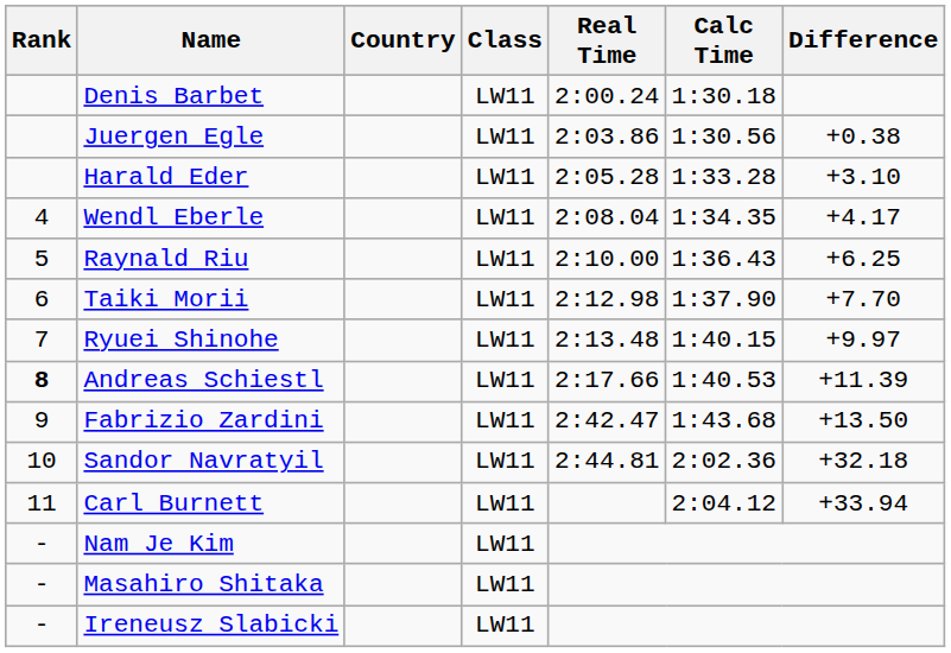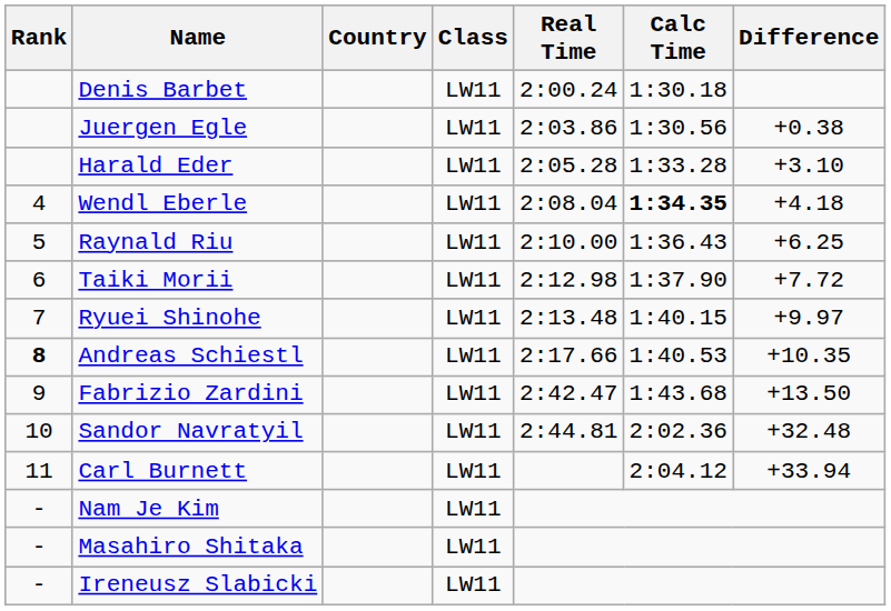Wendl Eberle | Calc Time: normal -> bold
Wendl Eberle | Difference: +4.17 -> +4.18
Taiki Morii | Difference: +7.70 -> +7.72
Andreas Schiestl | Difference: +11.39 -> +10.35
Sandor Navratyil | Difference: +32.18 -> +32.48
